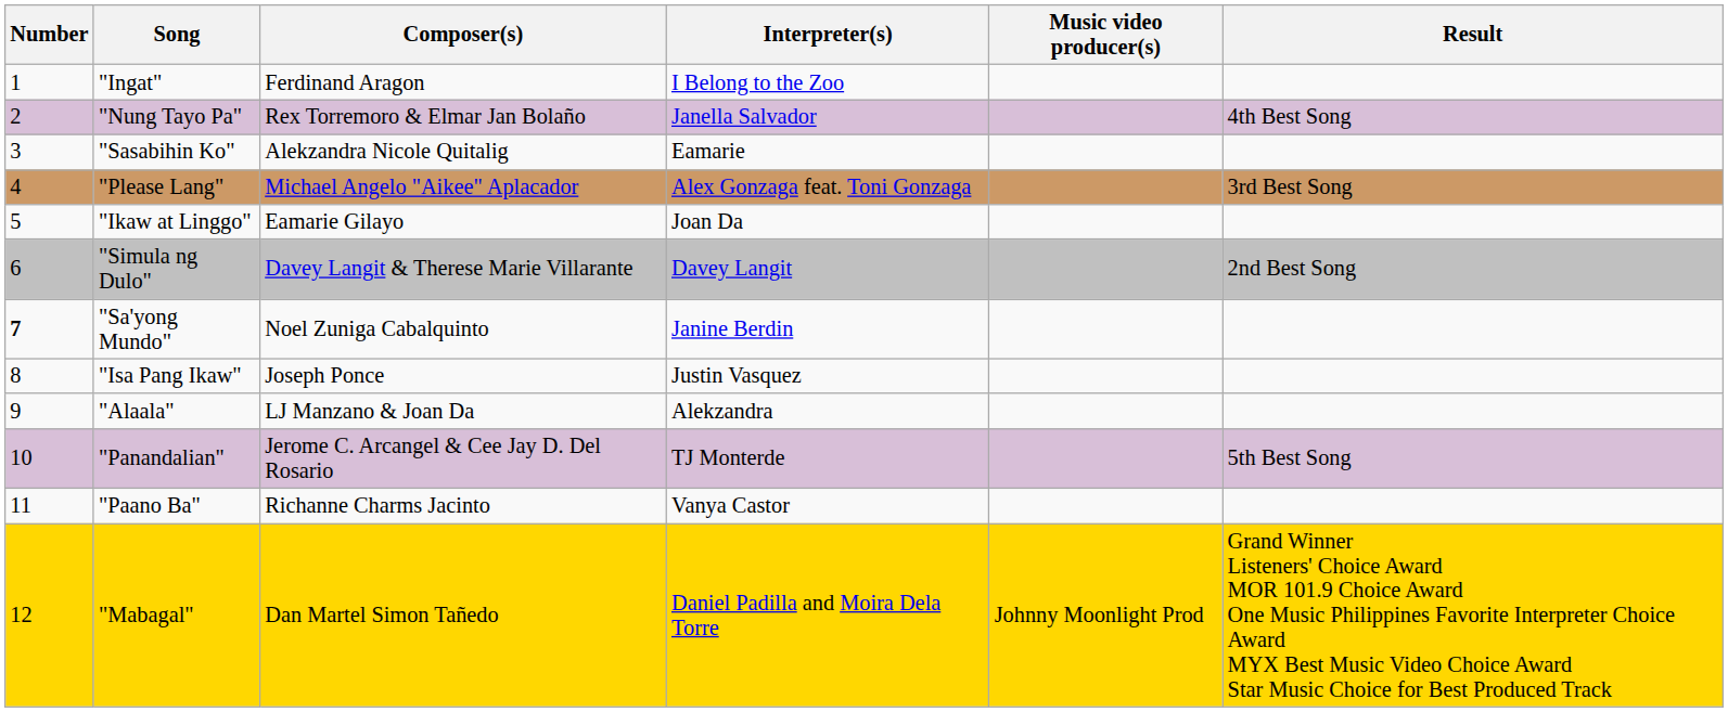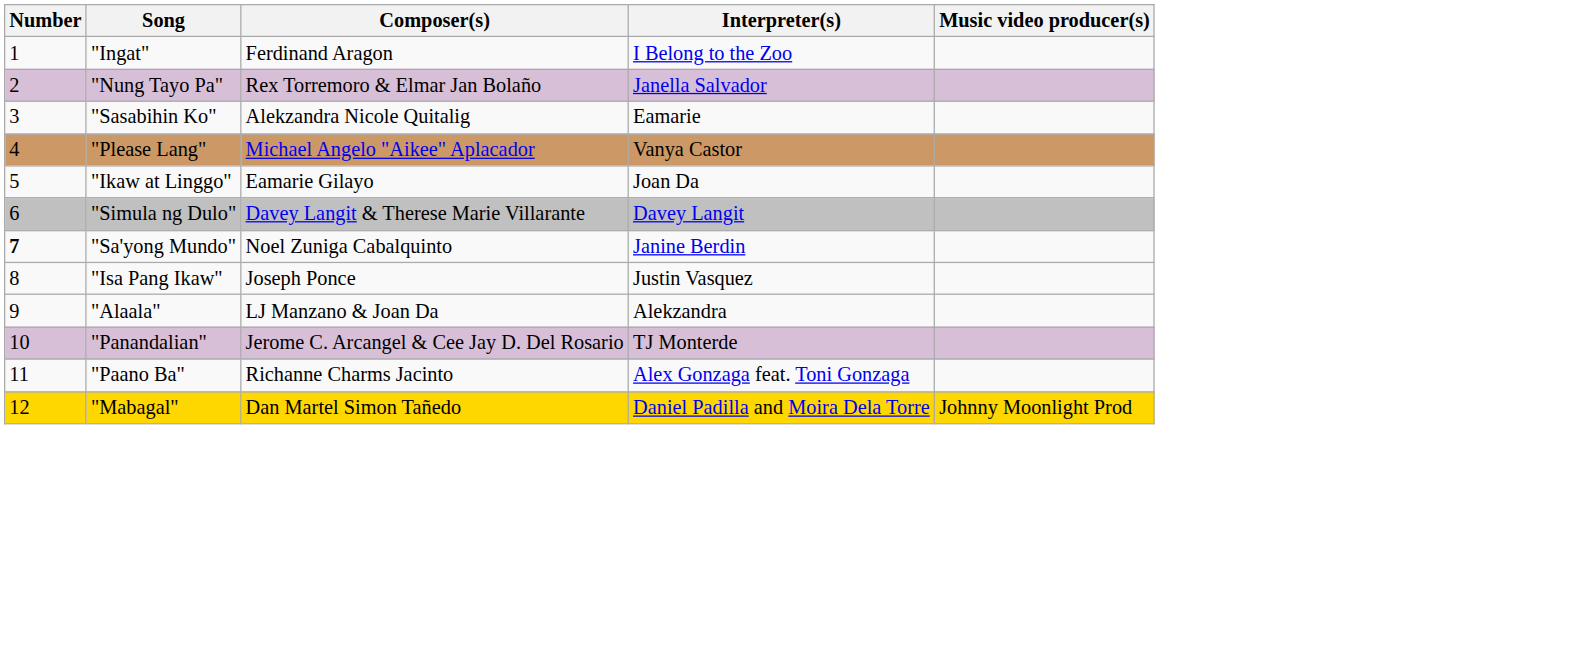- column: Result | 4th Best Song | 3rd Best Song | 2nd Best Song | 5th Best Song | Grand Winner Listeners' Choice Award MOR 101.9 Choice Award One Music Philippines Favorite Interpreter Choice Award MYX Best Music Video Choice Award Star Music Choice for Best Produced Track
"Please Lang" | Interpreter(s): Alex Gonzaga feat. Toni Gonzaga -> Vanya Castor
"Paano Ba" | Interpreter(s): Vanya Castor -> Alex Gonzaga feat. Toni Gonzaga
